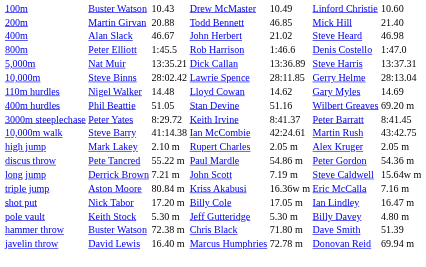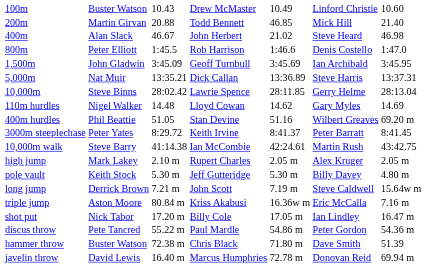+ row: 1,500m | John Gladwin | 3:45.09 | Geoff Turnbull | 3:45.69 | Ian Archibald | 3:45.95
rows swapped: pole vault <-> discus throw
